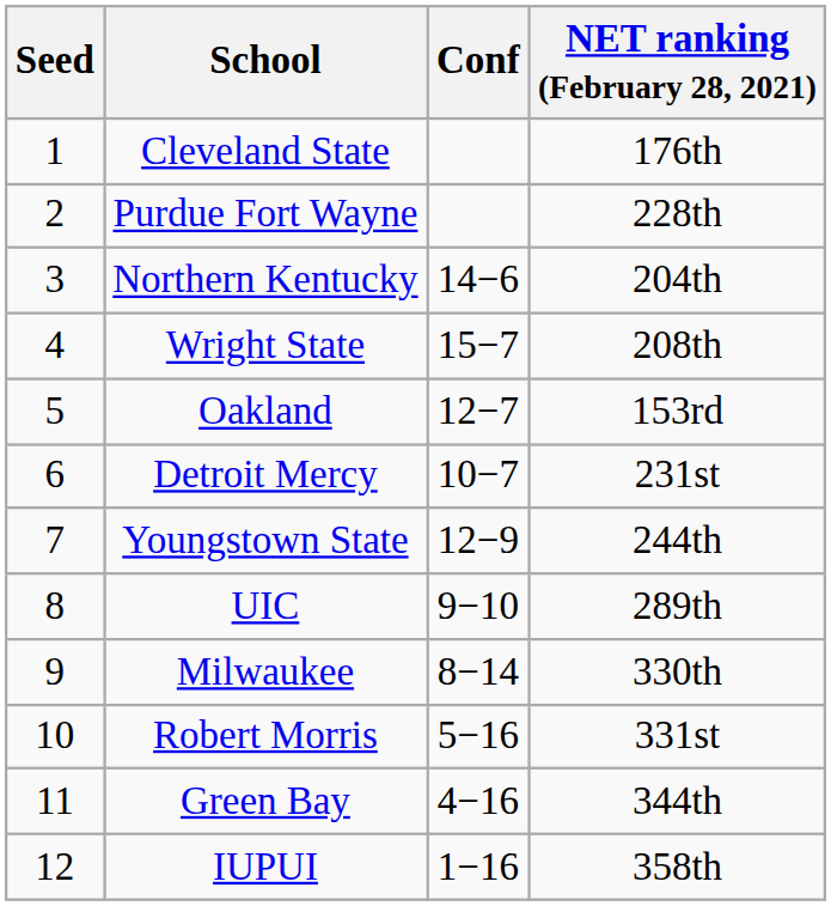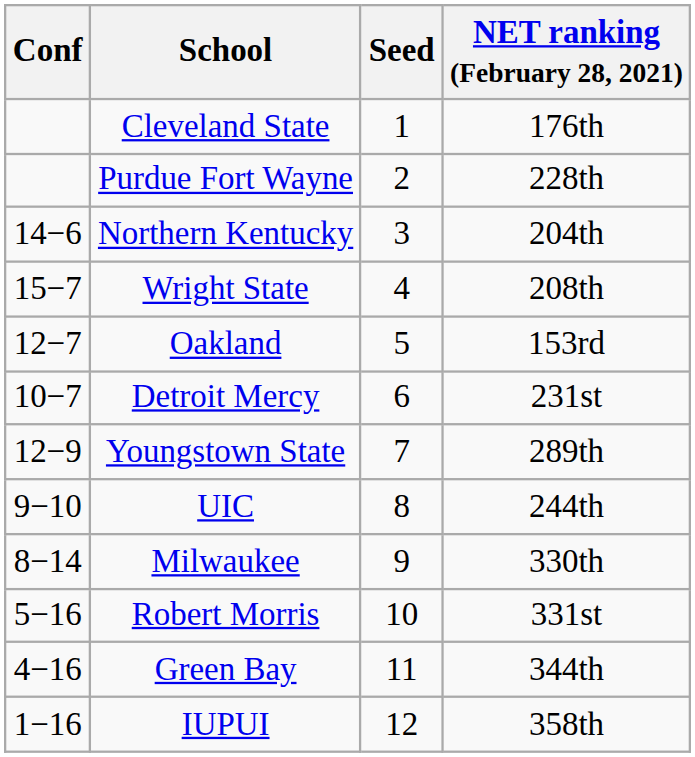columns swapped: Seed <-> Conf
Youngstown State | NET ranking (February 28, 2021): 244th -> 289th
UIC | NET ranking (February 28, 2021): 289th -> 244th
